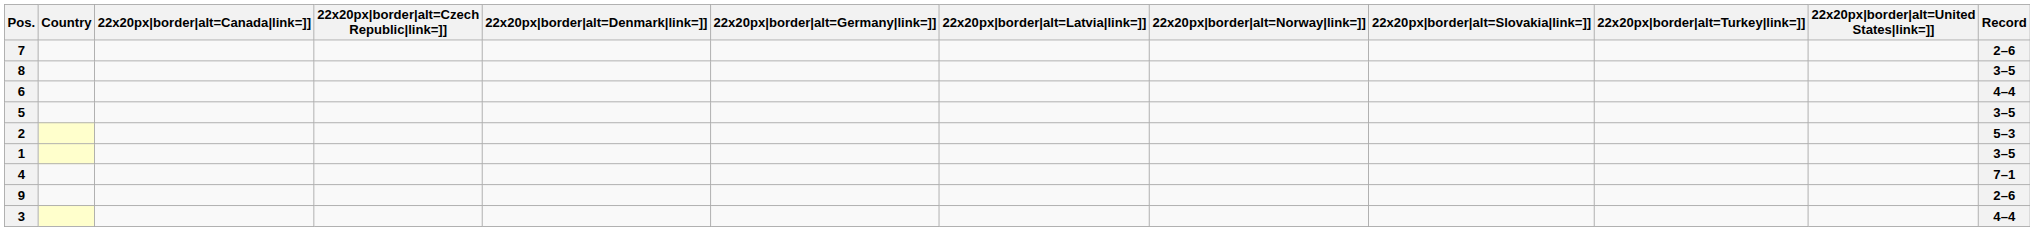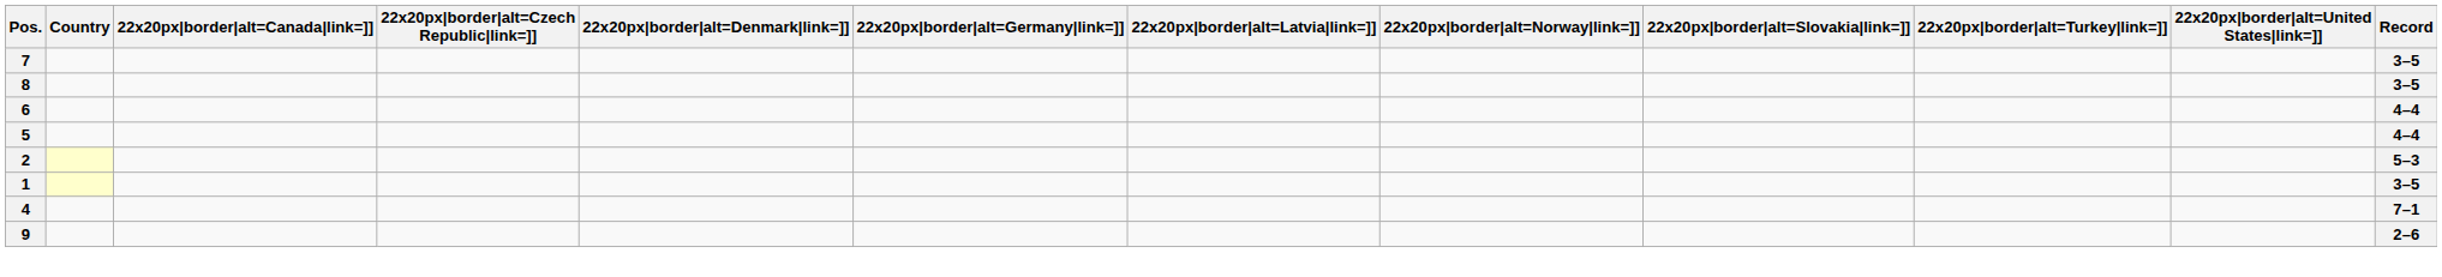7 | Record: 2–6 -> 3–5
5 | Record: 3–5 -> 4–4
- row: 3 | 4–4
